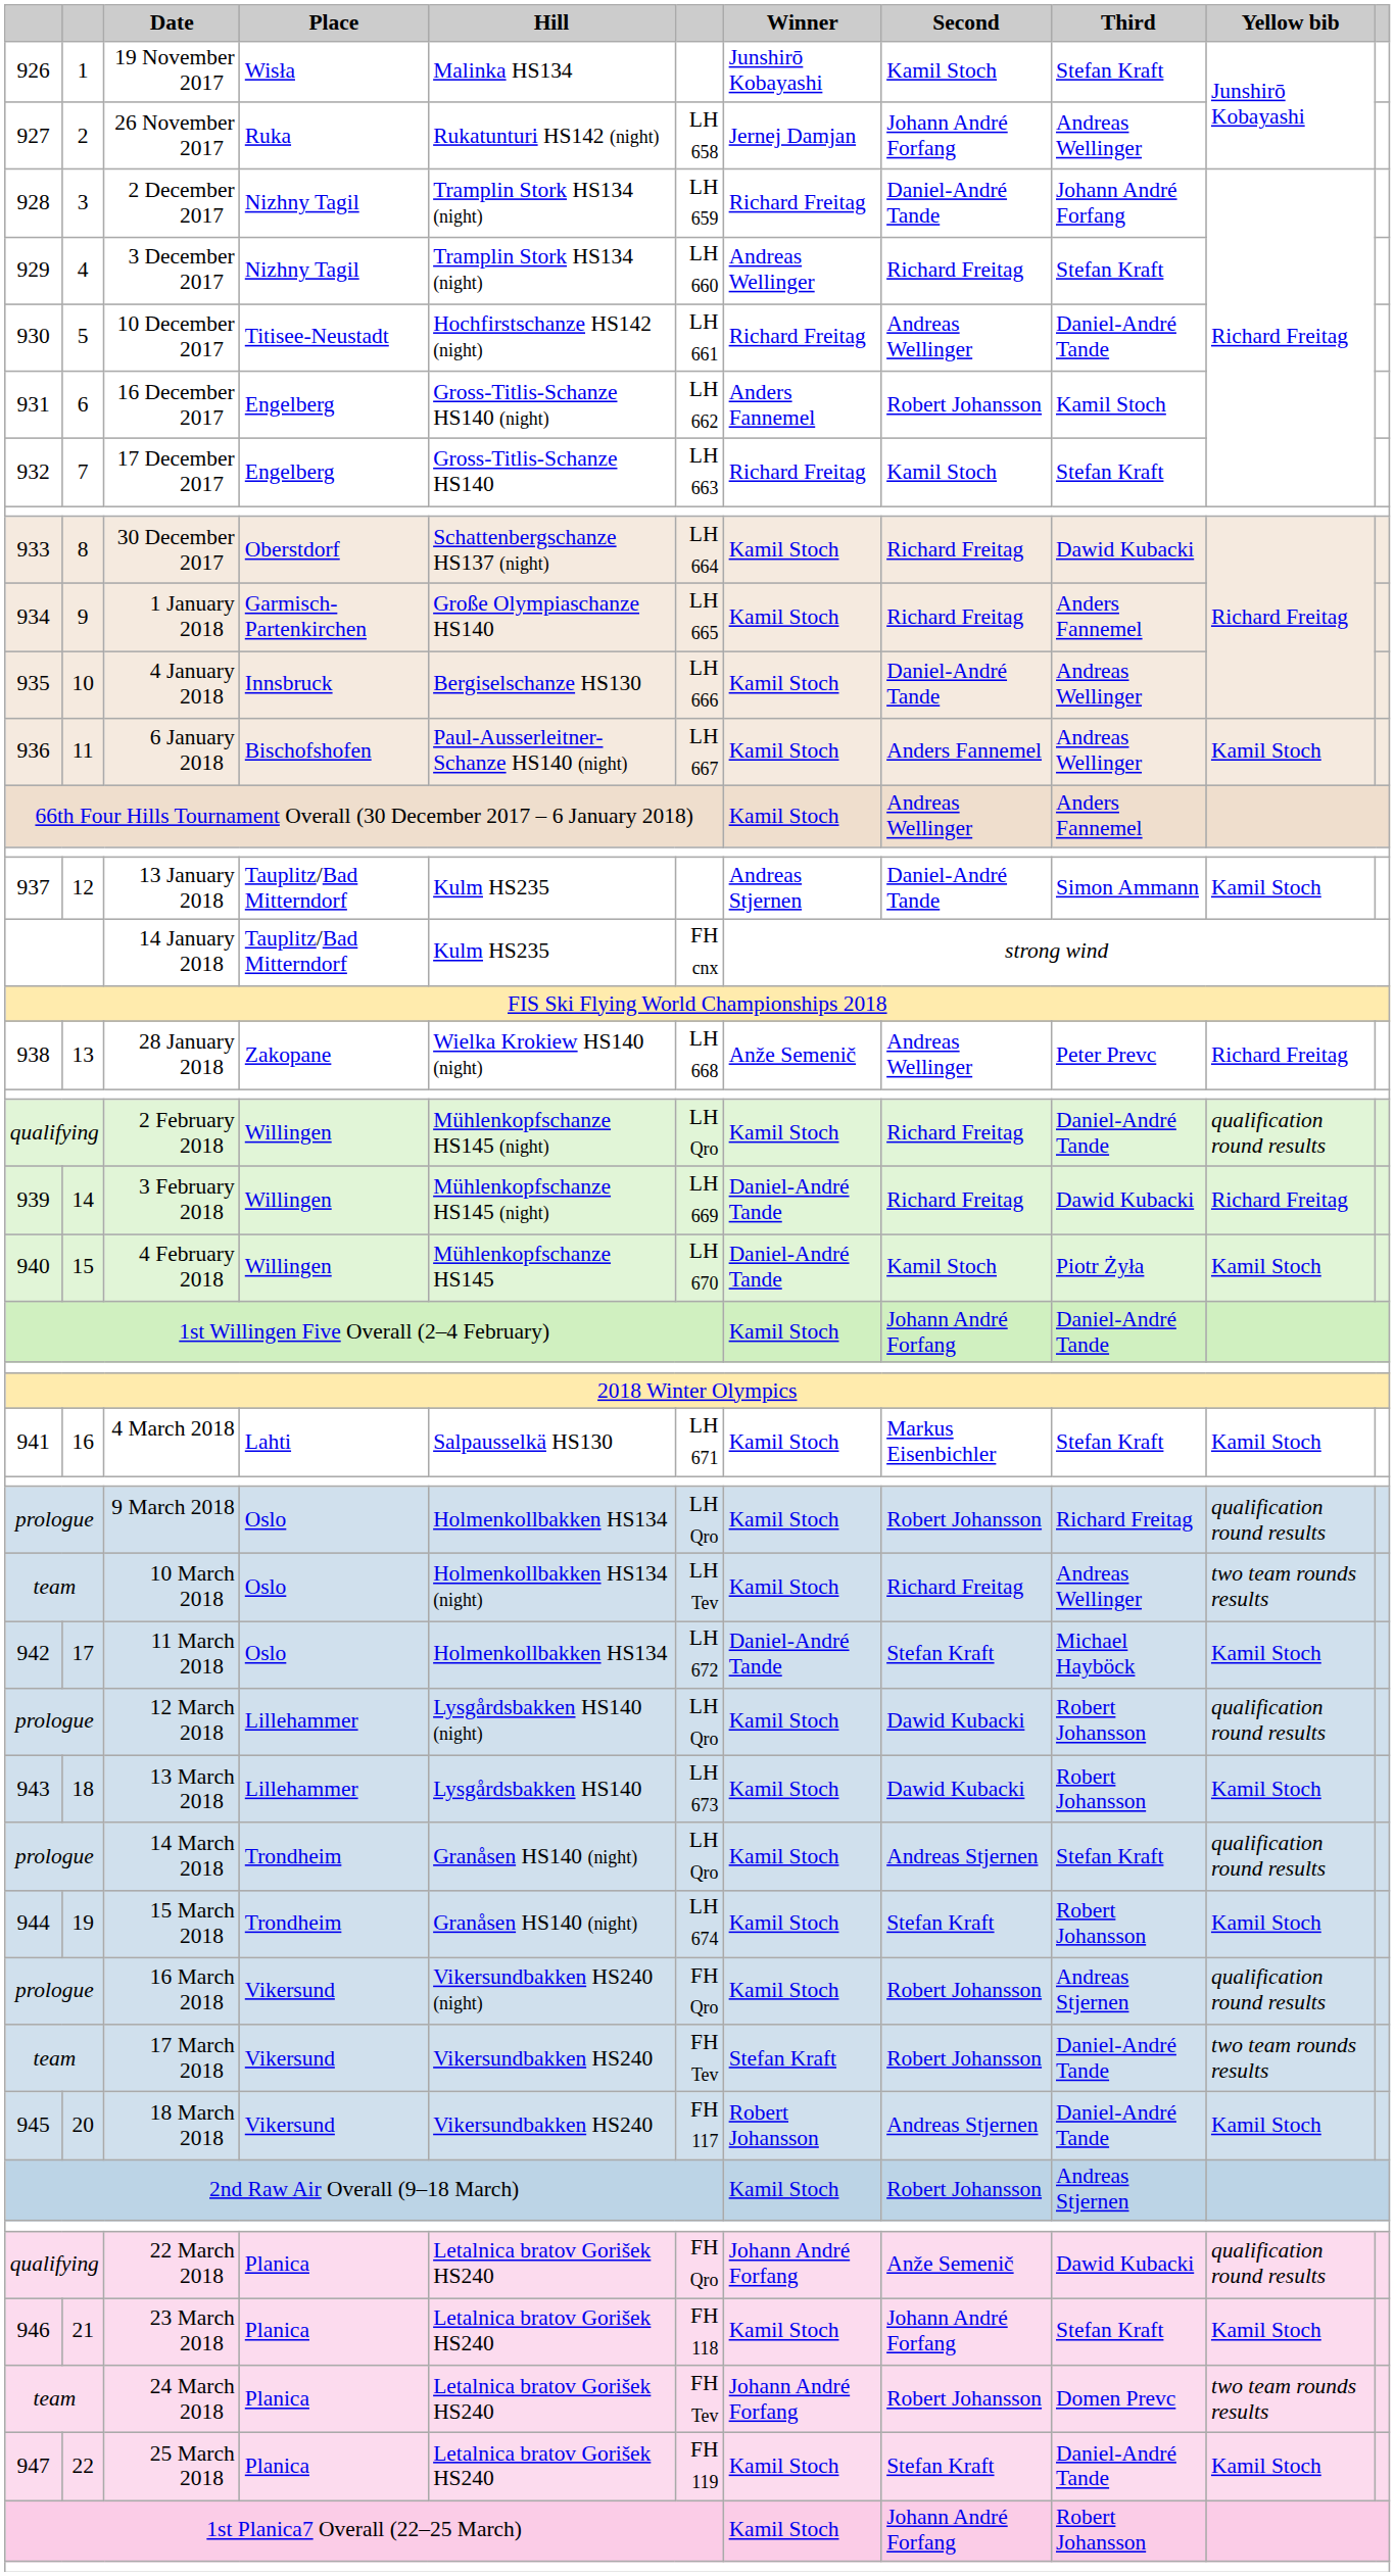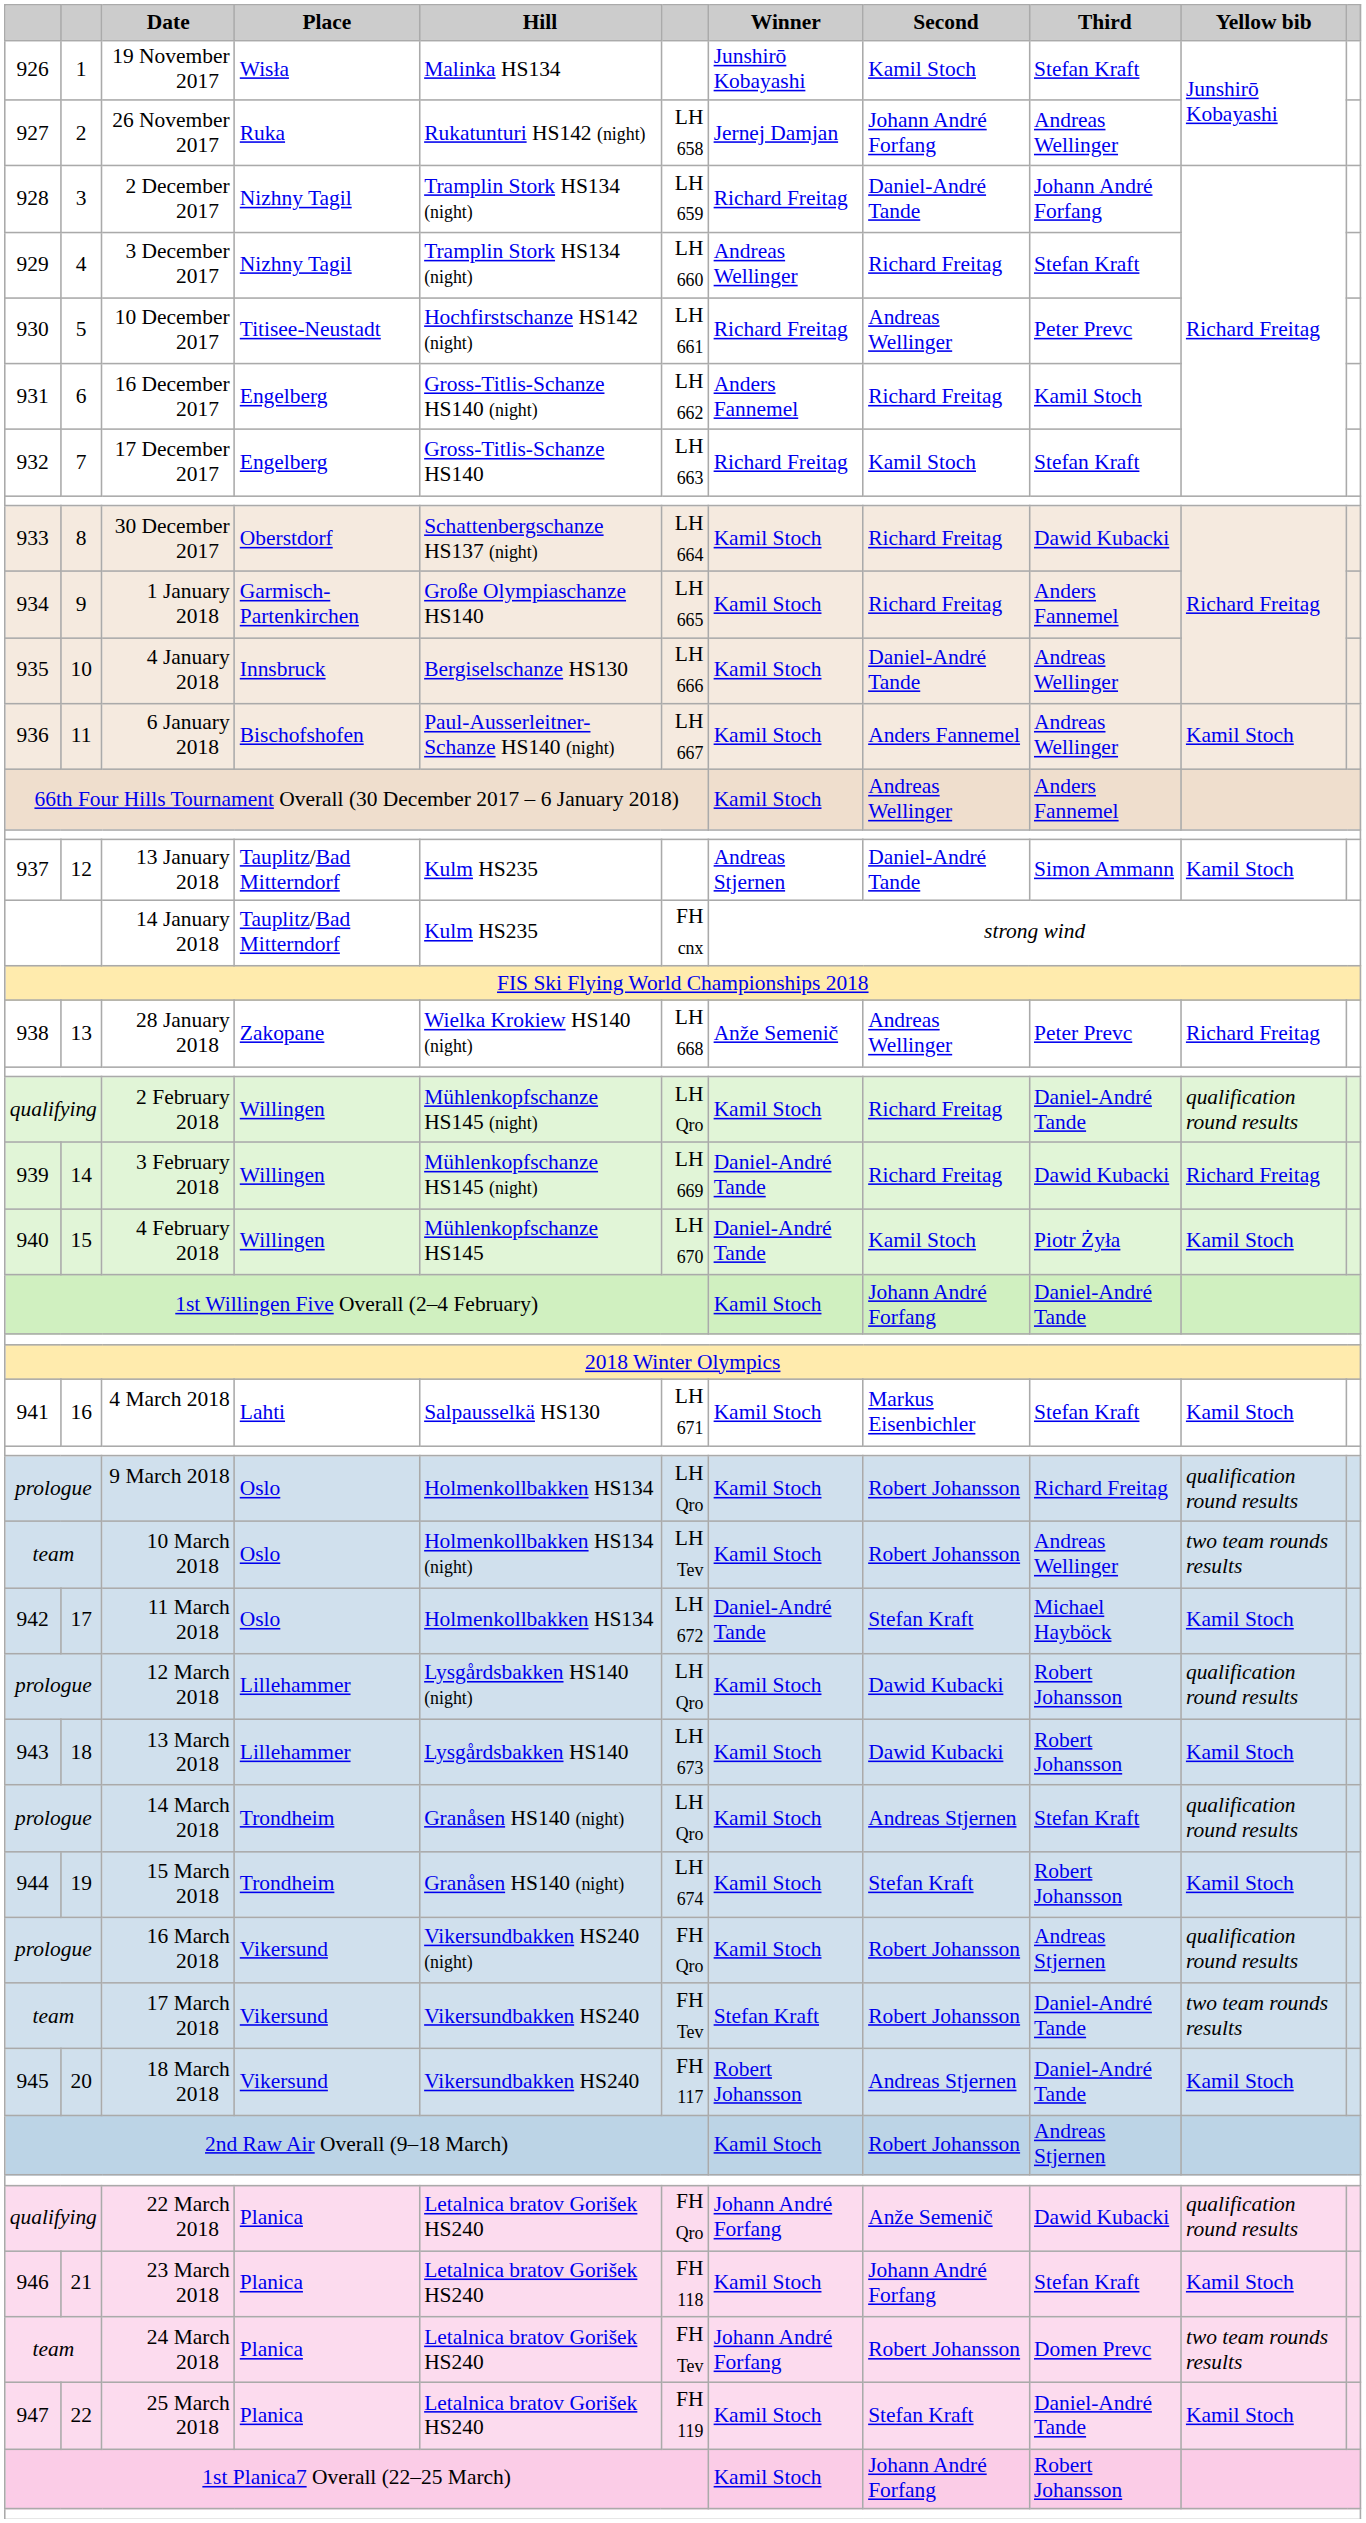10 December 2017 | Third: Daniel-André Tande -> Peter Prevc
16 December 2017 | Second: Robert Johansson -> Richard Freitag
10 March 2018 | Second: Richard Freitag -> Robert Johansson
